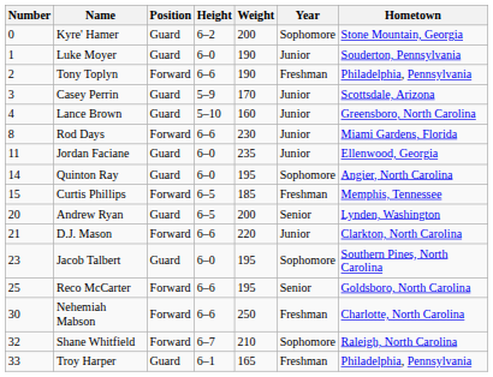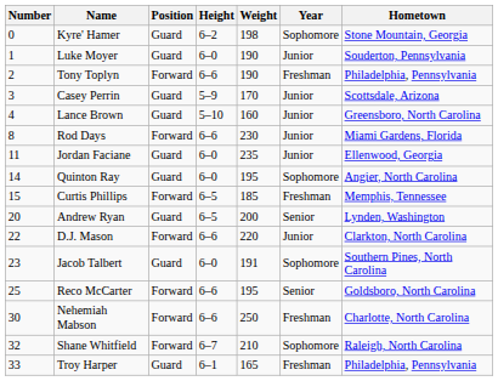Kyre' Hamer | Weight: 200 -> 198
D.J. Mason | Number: 21 -> 22
Jacob Talbert | Weight: 195 -> 191
